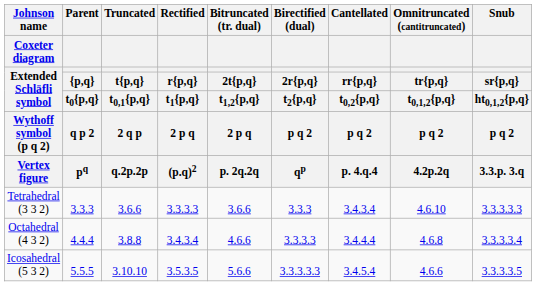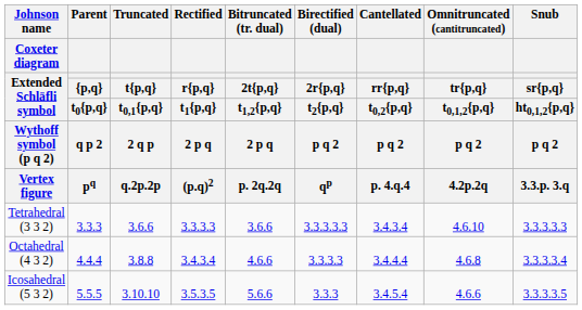Tetrahedral (3 3 2) | Birectified (dual) / 2r{p,q} / t2{p,q} / p q 2 / qp: 3.3.3 -> 3.3.3.3.3
Icosahedral (5 3 2) | Birectified (dual) / 2r{p,q} / t2{p,q} / p q 2 / qp: 3.3.3.3.3 -> 3.3.3
